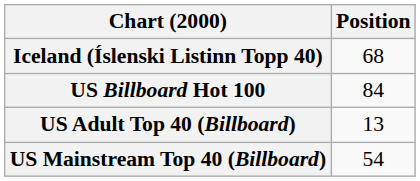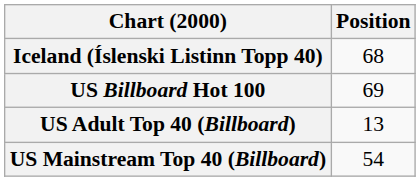US Billboard Hot 100 | Position: 84 -> 69
